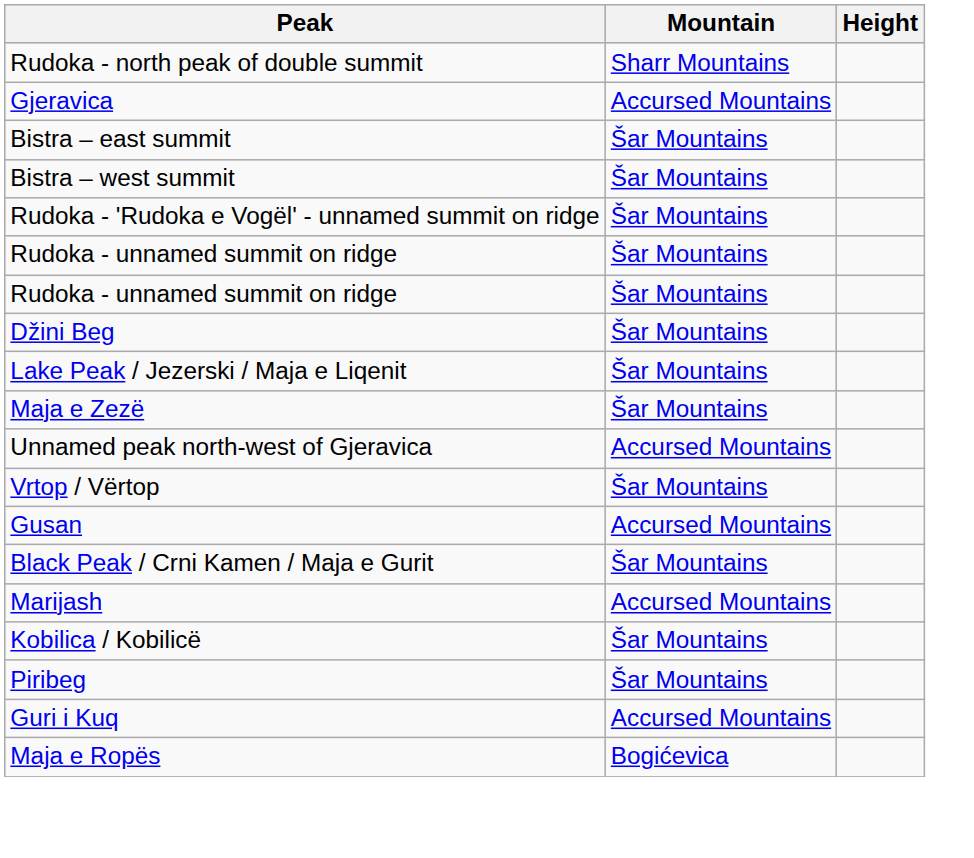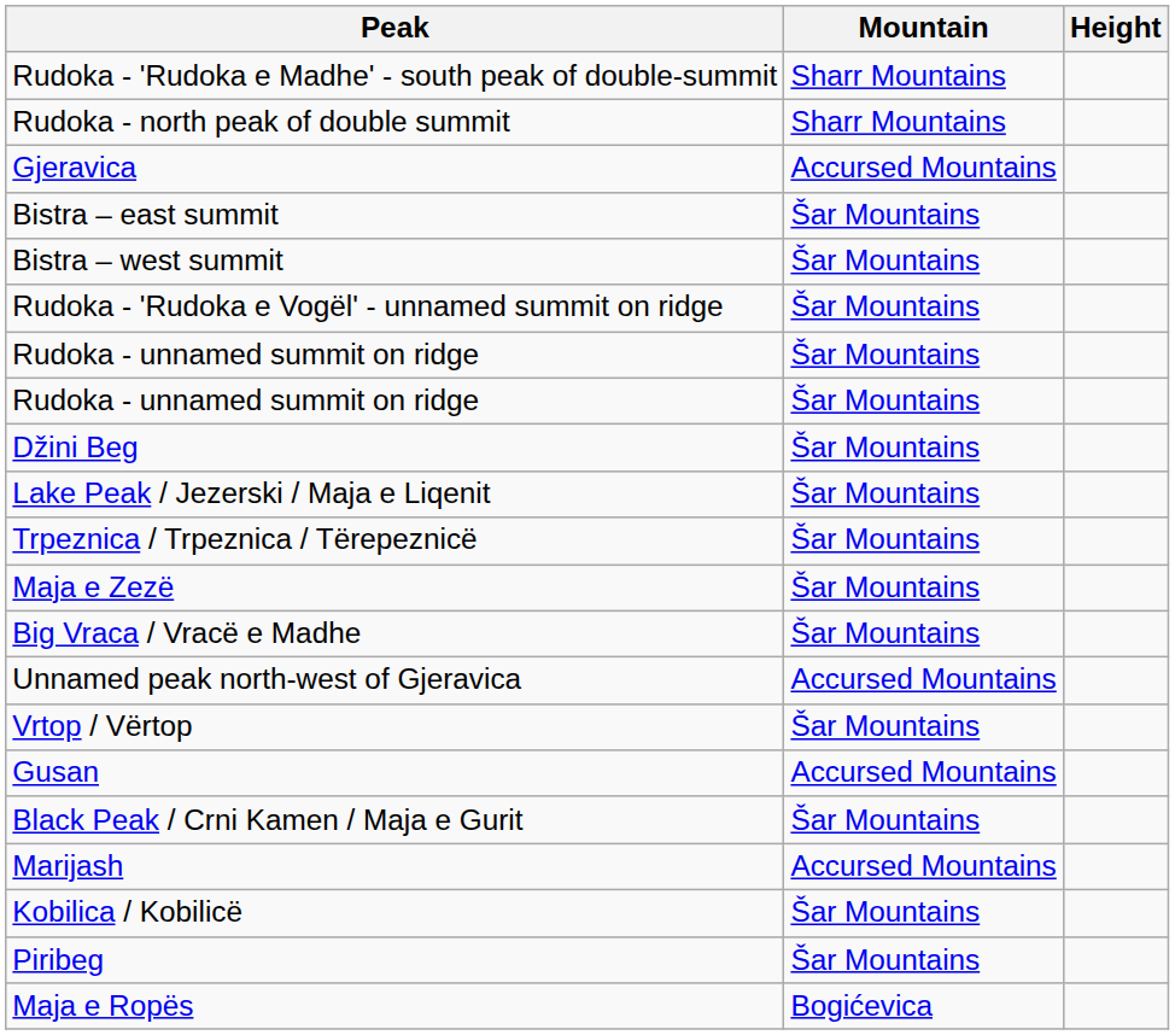+ row: Rudoka - 'Rudoka e Madhe' - south peak of double-summit | Sharr Mountains
+ row: Trpeznica / Trpeznica / Tërepeznicë | Šar Mountains
+ row: Big Vraca / Vracë e Madhe | Šar Mountains
- row: Guri i Kuq | Accursed Mountains
